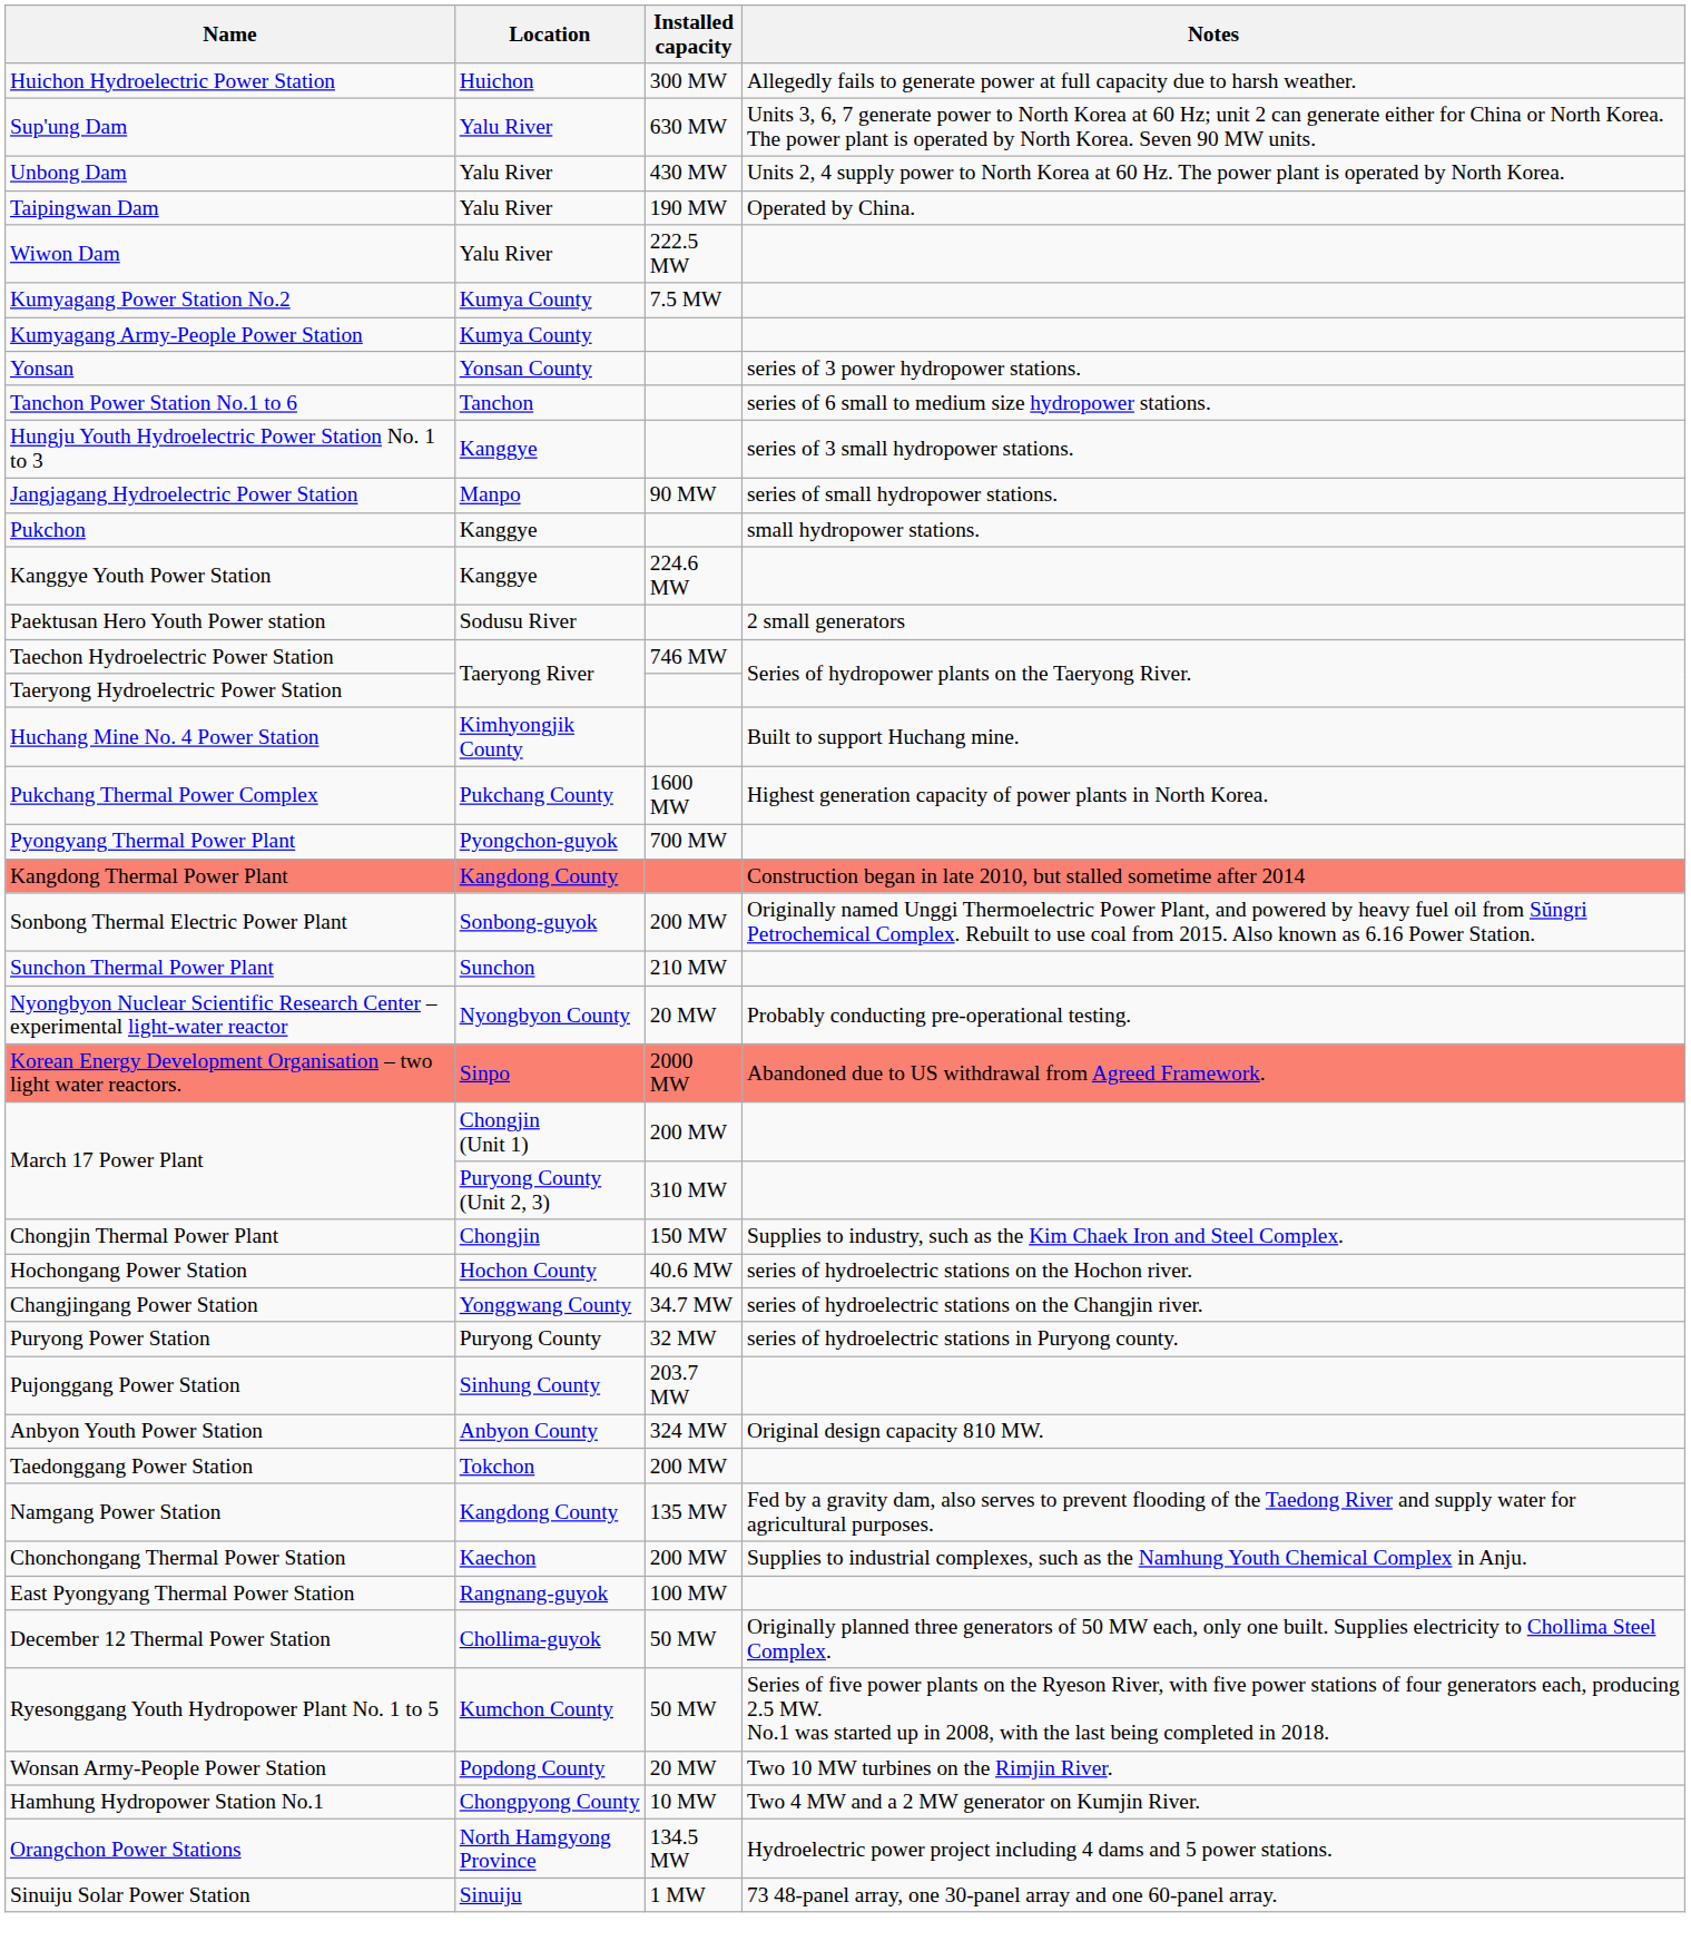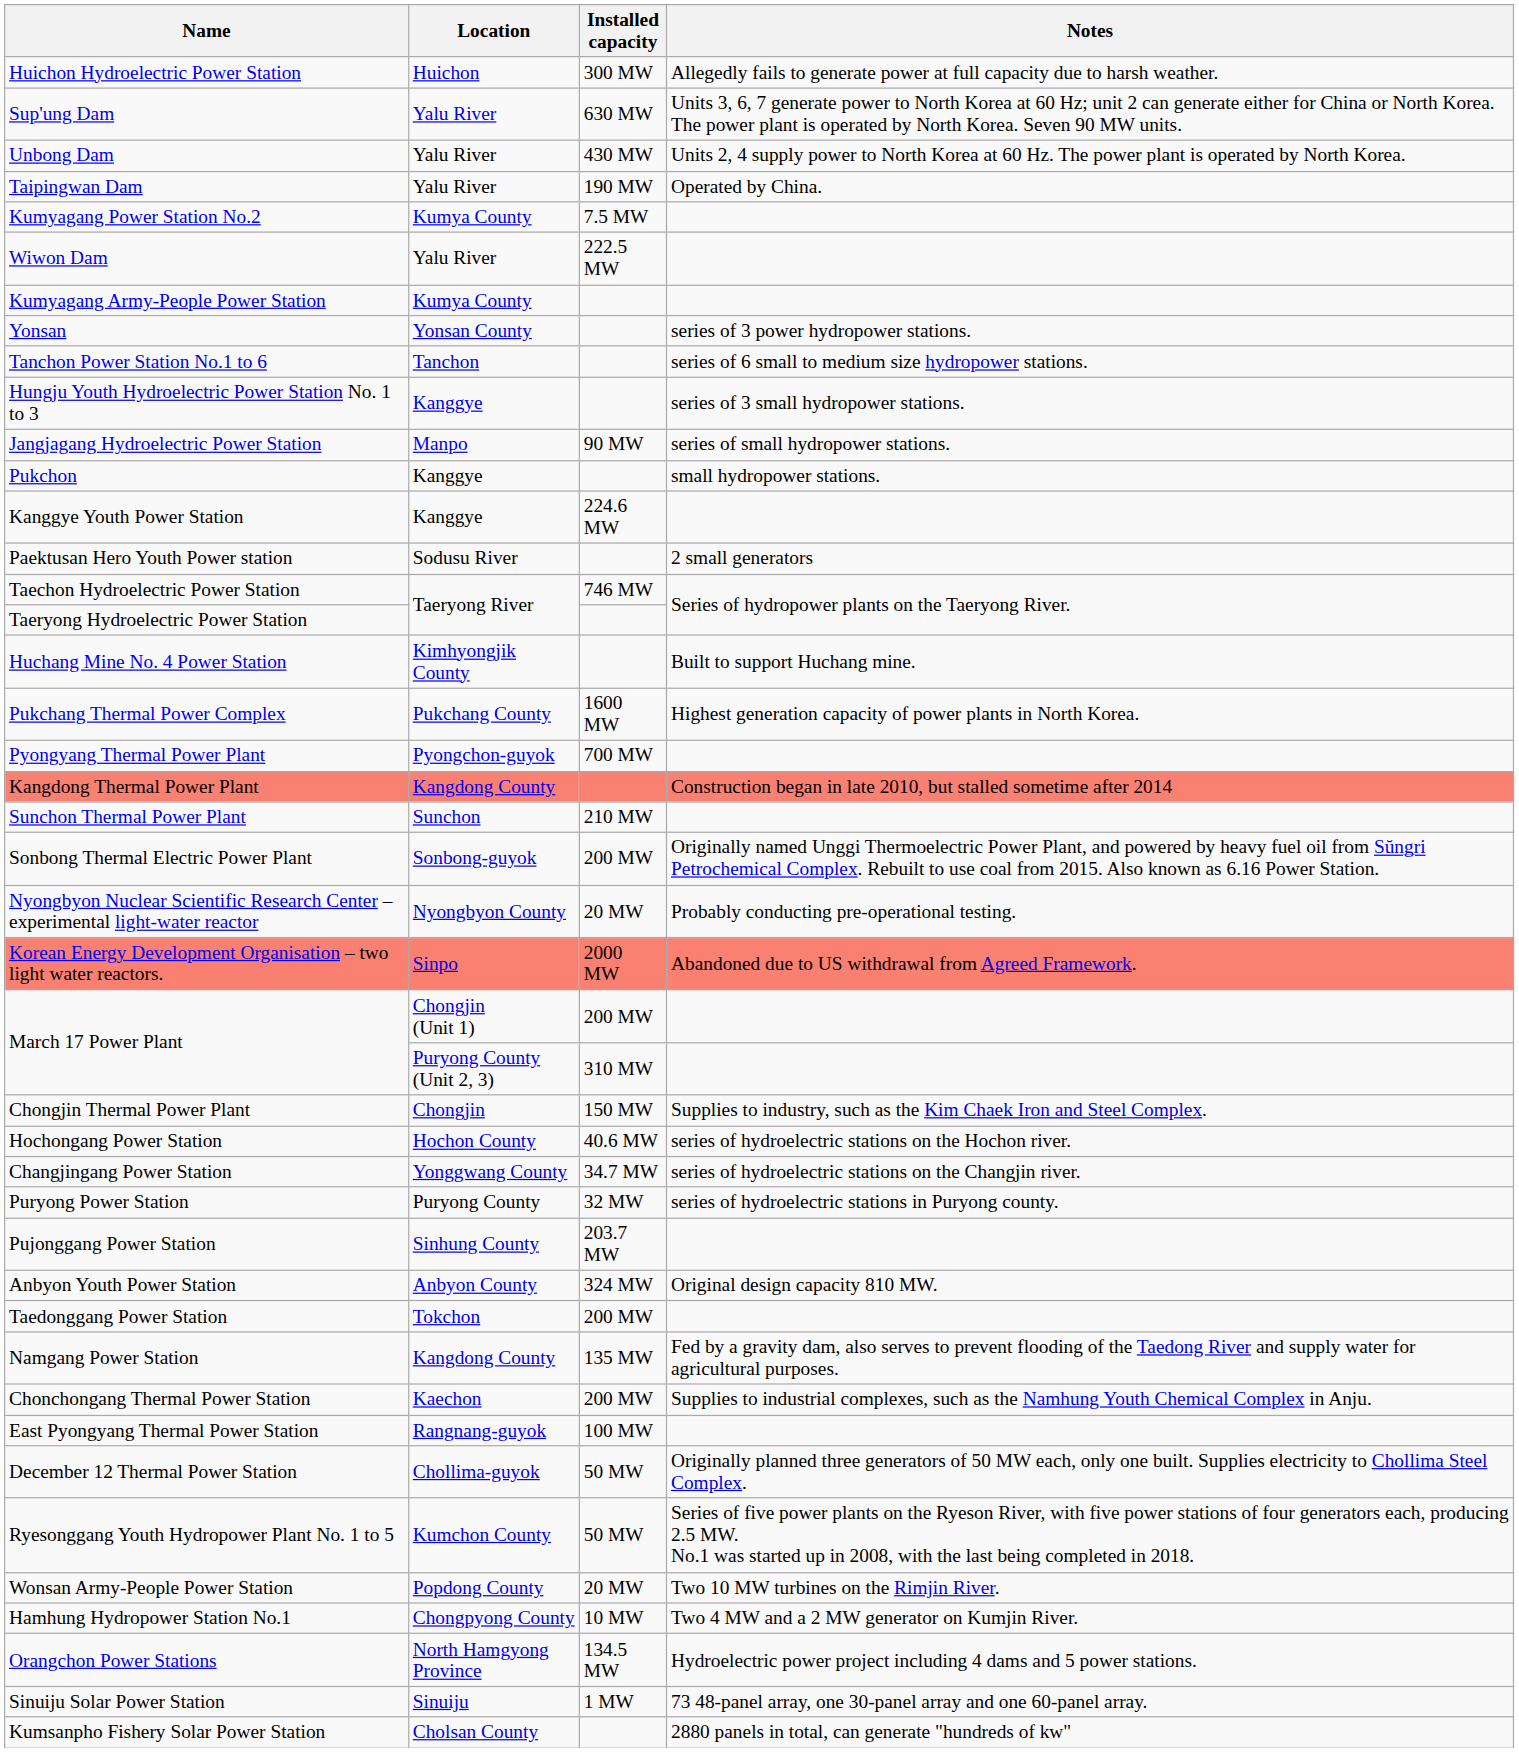rows swapped: Wiwon Dam <-> Kumyagang Power Station No.2
rows swapped: Sunchon Thermal Power Plant <-> Sonbong Thermal Electric Power Plant
+ row: Kumsanpho Fishery Solar Power Station | Cholsan County | 2880 panels in total, can generate "hundreds of kw"
